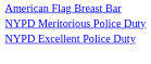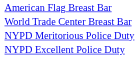+ row: World Trade Center Breast Bar
